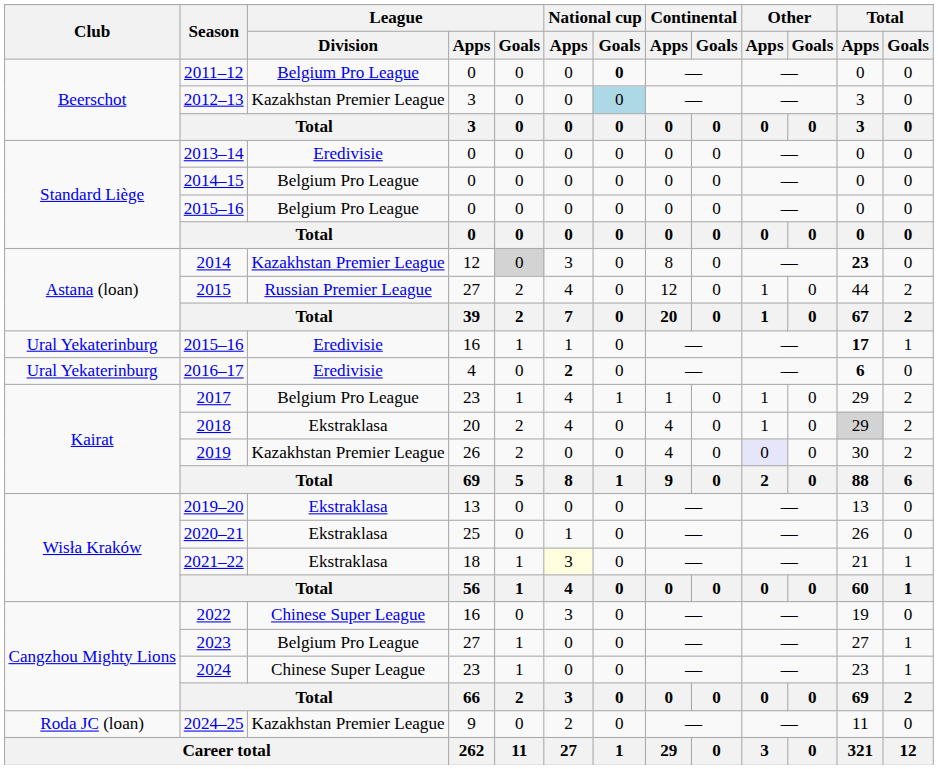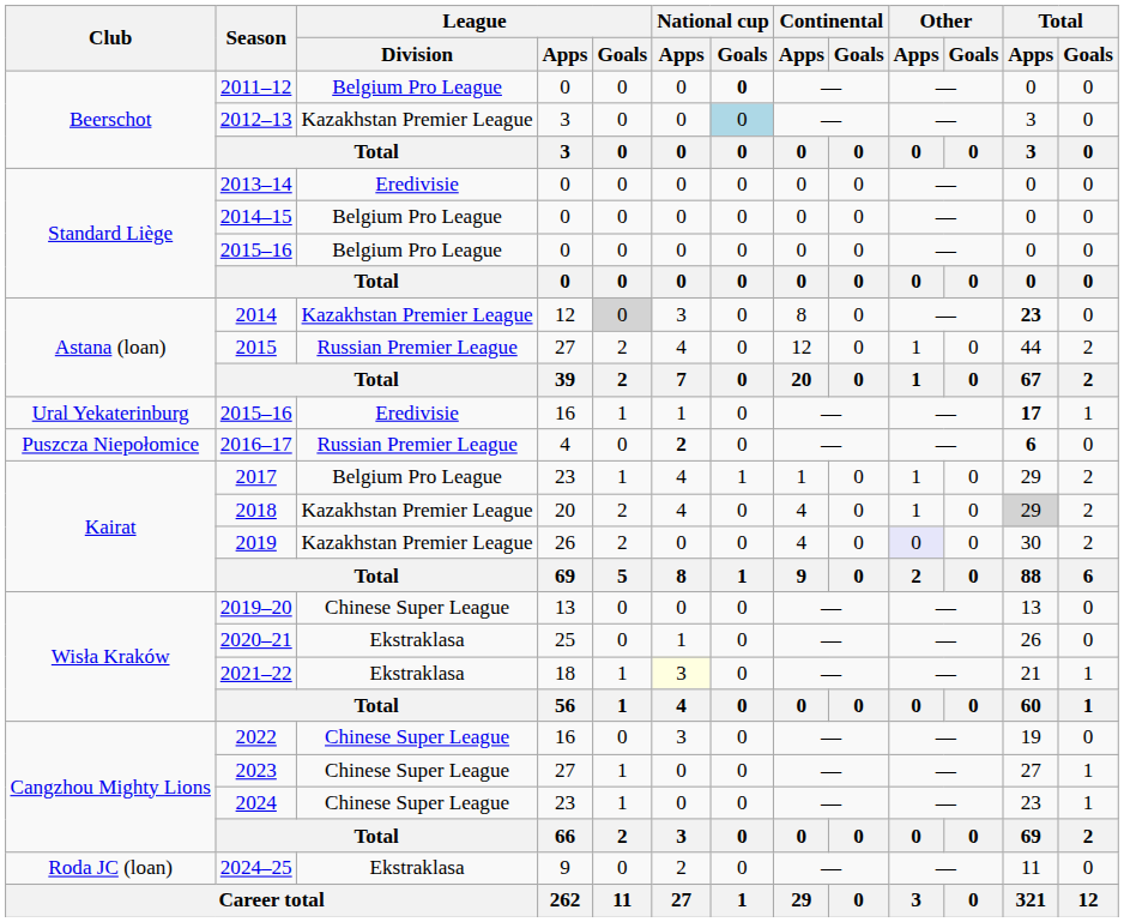2016–17 | Club: Ural Yekaterinburg -> Puszcza Niepołomice
2016–17 | League / Division: Eredivisie -> Russian Premier League
2018 | League / Division: Ekstraklasa -> Kazakhstan Premier League
2019–20 | League / Division: Ekstraklasa -> Chinese Super League
2023 | League / Division: Belgium Pro League -> Chinese Super League
2024–25 | League / Division: Kazakhstan Premier League -> Ekstraklasa
